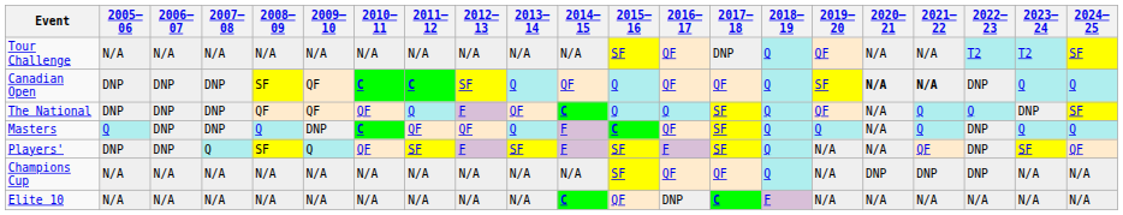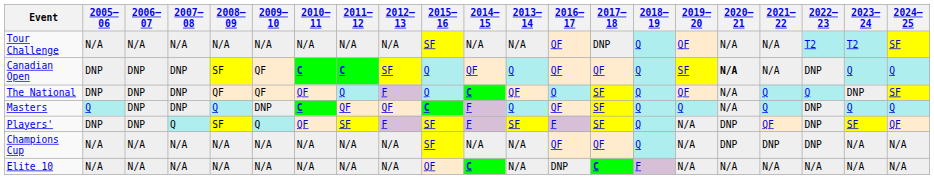columns swapped: 2013–14 <-> 2015–16
Canadian Open | 2021–22: bold -> normal
Players' | 2020–21: N/A -> DNP
